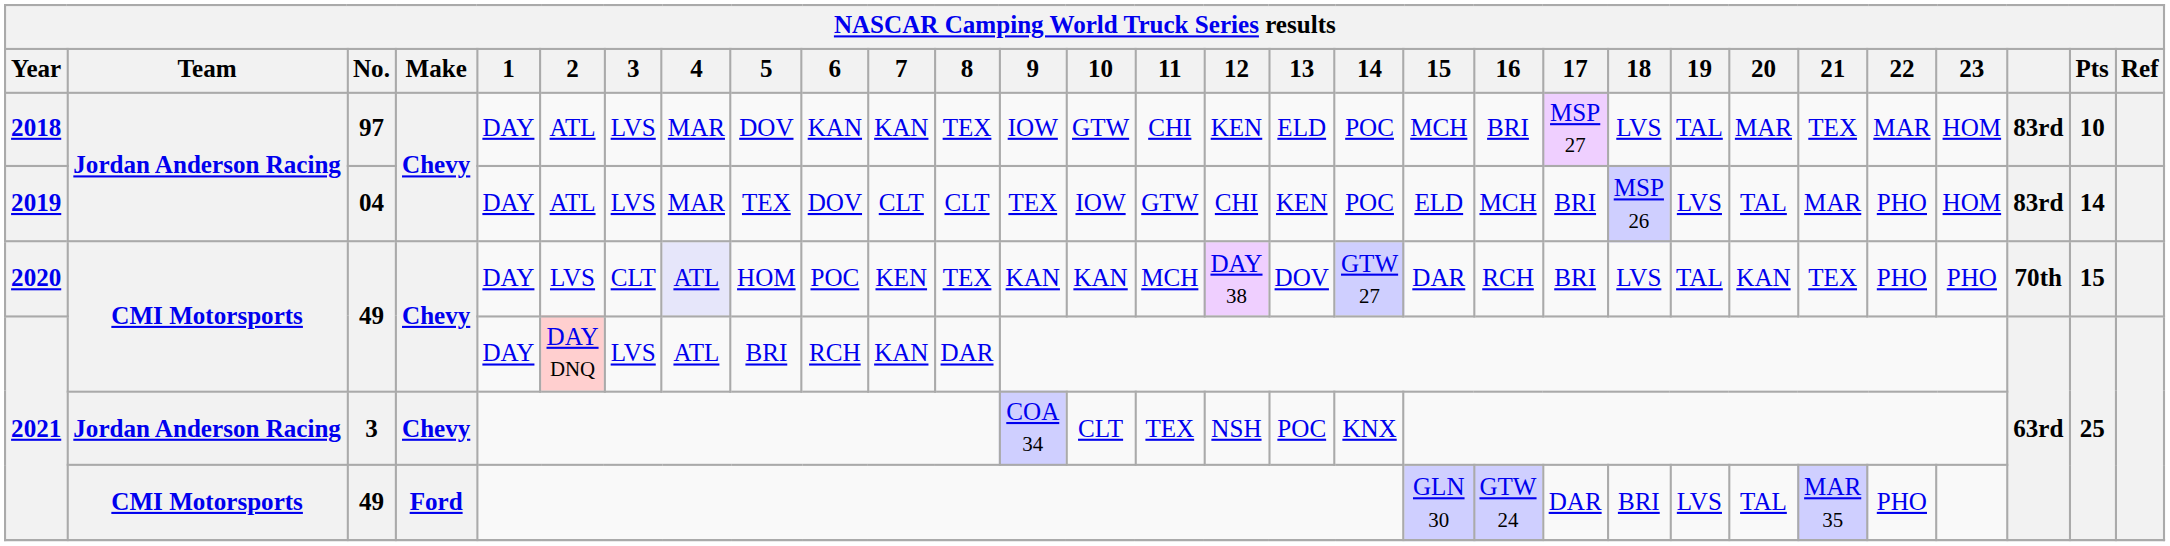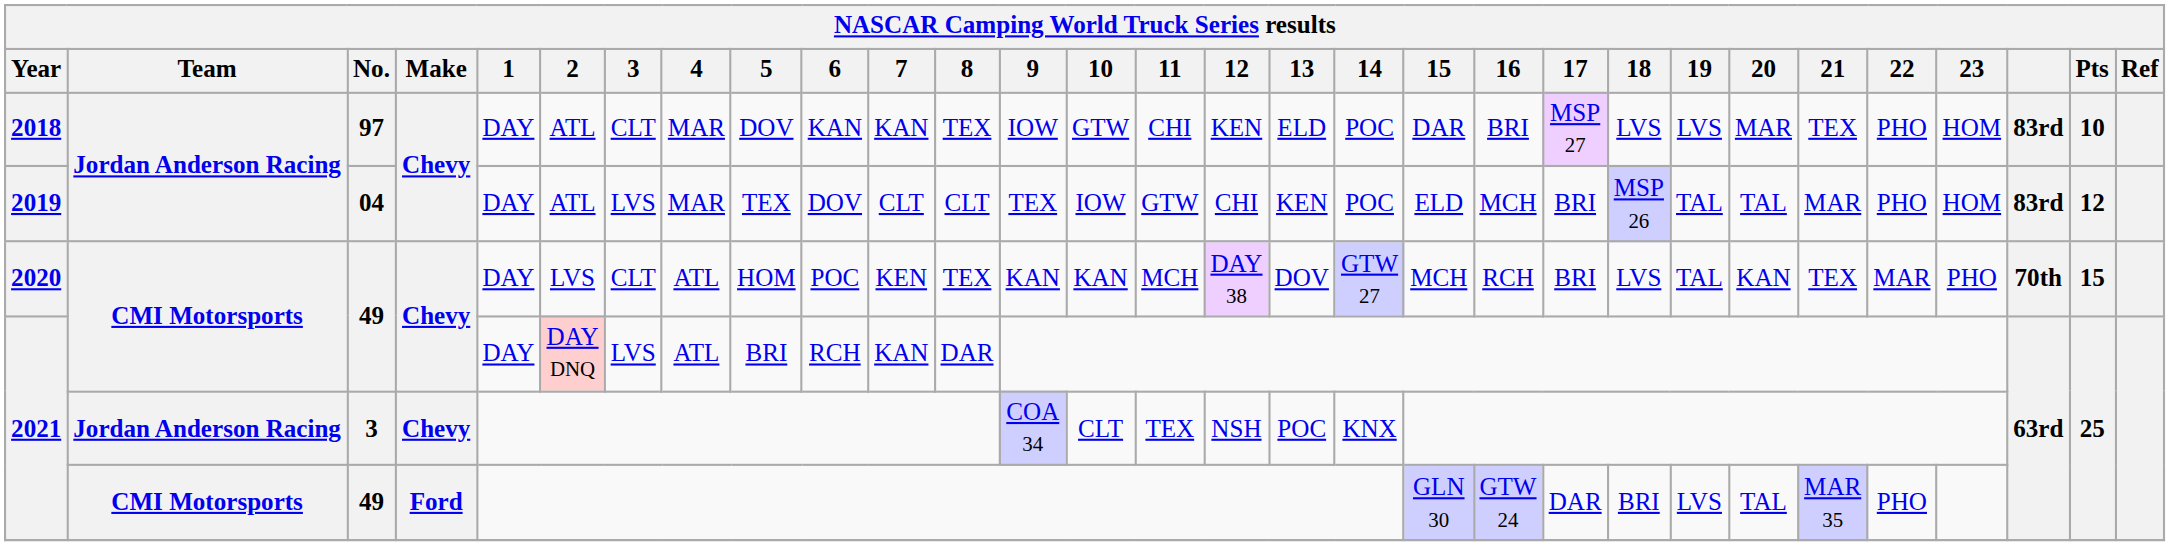2018 | 3: LVS -> CLT
2018 | 15: MCH -> DAR
2018 | 19: TAL -> LVS
2018 | 22: MAR -> PHO
2019 | 19: LVS -> TAL
2019 | Pts: 14 -> 12
2020 | 4: lavender background -> no background
2020 | 15: DAR -> MCH
2020 | 22: PHO -> MAR
